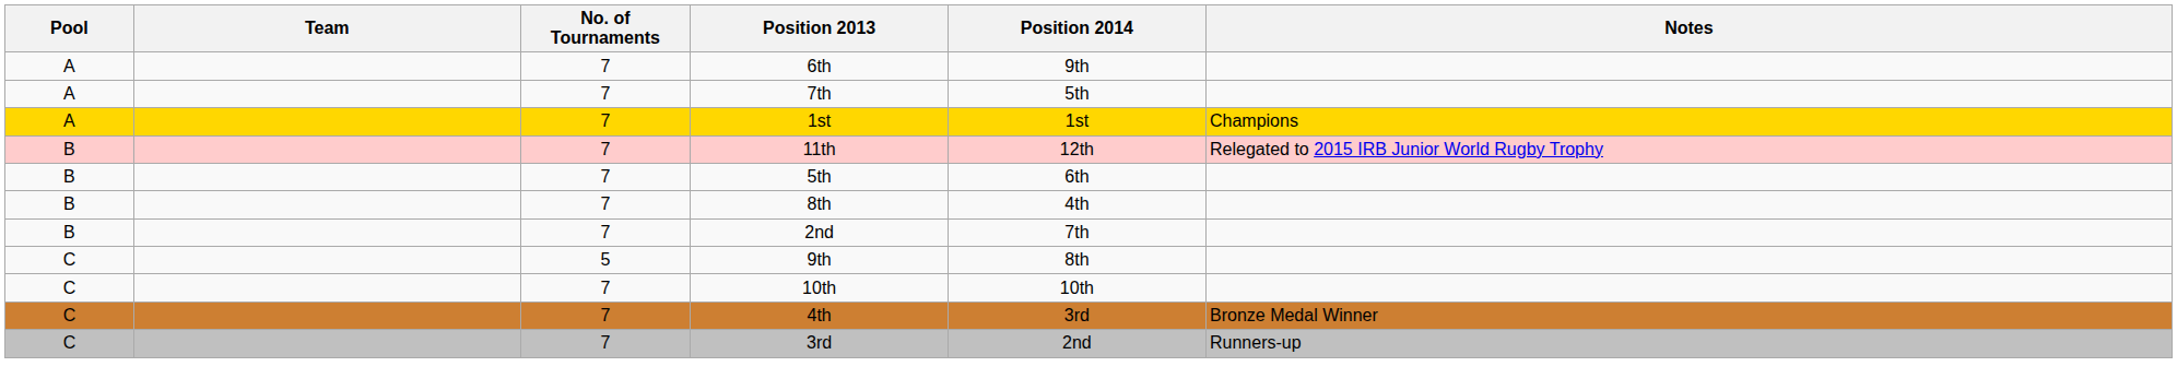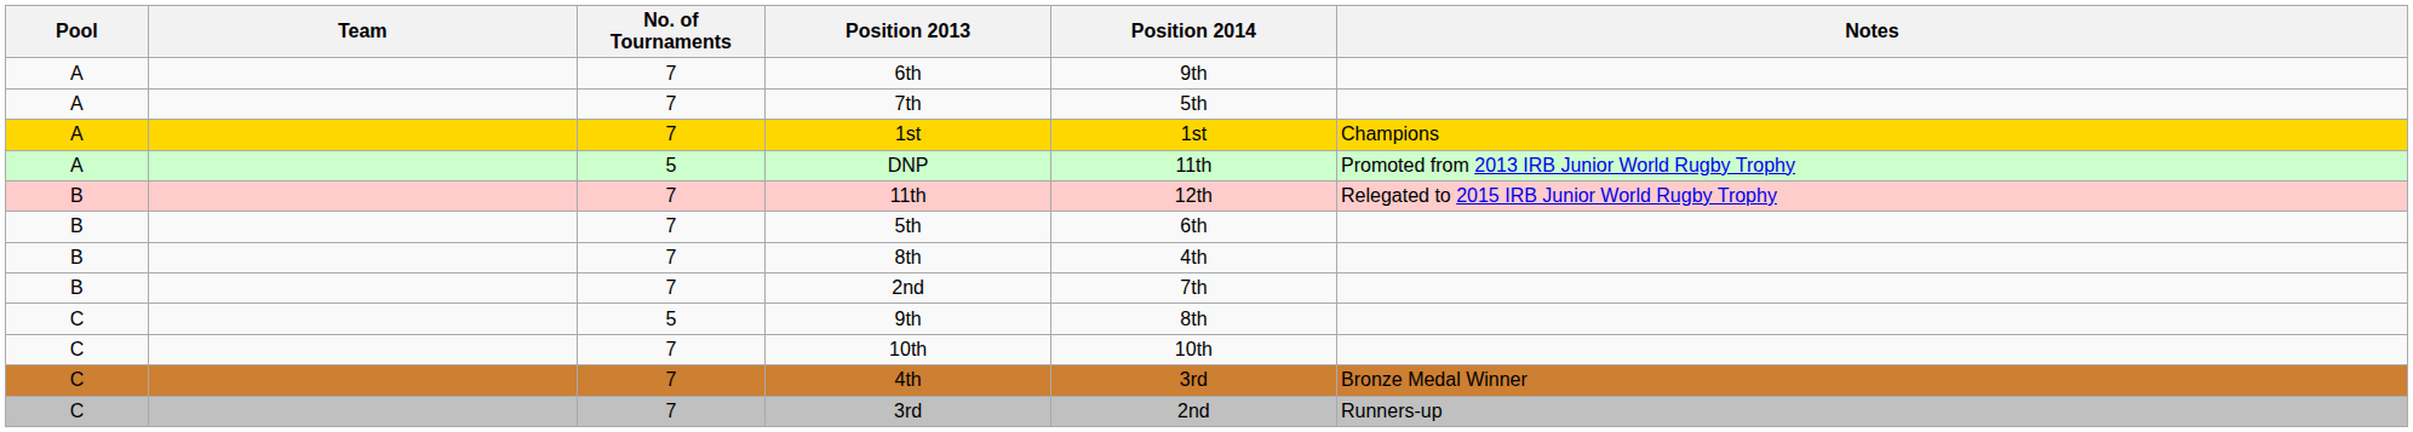+ row: A | 5 | DNP | 11th | Promoted from 2013 IRB Junior World Rugby Trophy
